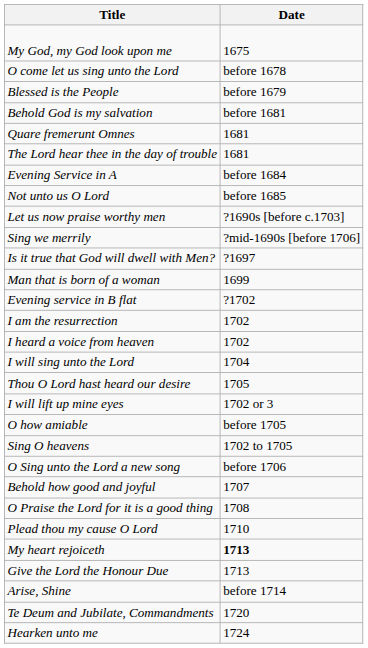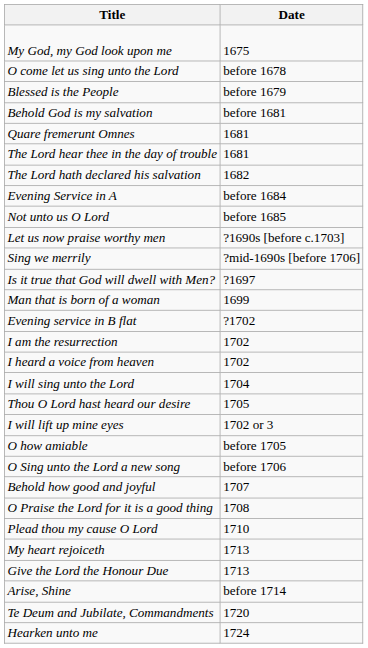+ row: The Lord hath declared his salvation | 1682
- row: Sing O heavens | 1702 to 1705
My heart rejoiceth | Date: bold -> normal
